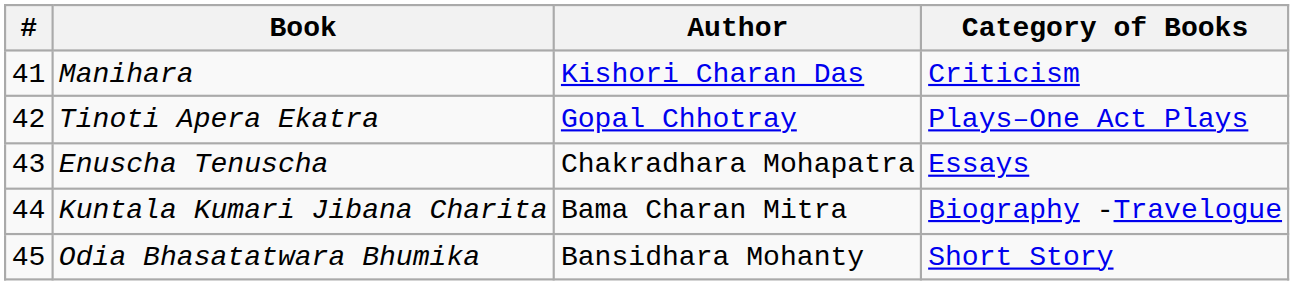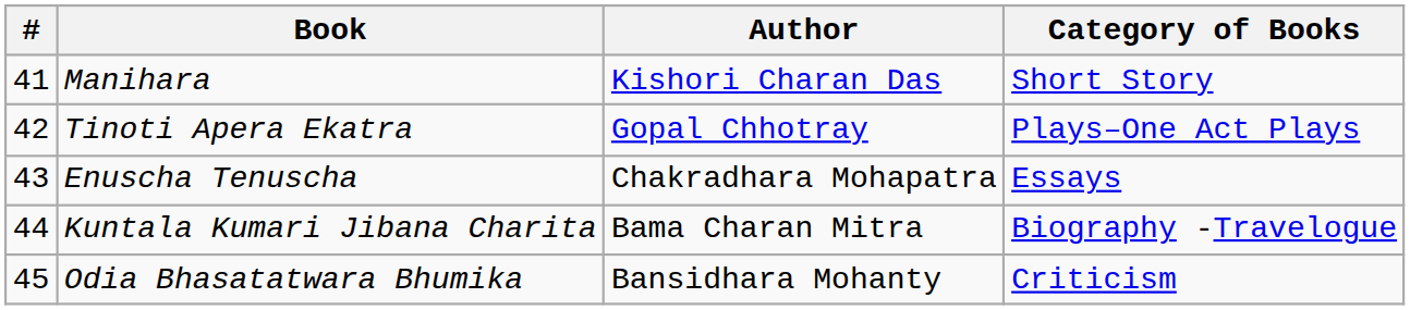Manihara | Category of Books: Criticism -> Short Story
Odia Bhasatatwara Bhumika | Category of Books: Short Story -> Criticism
